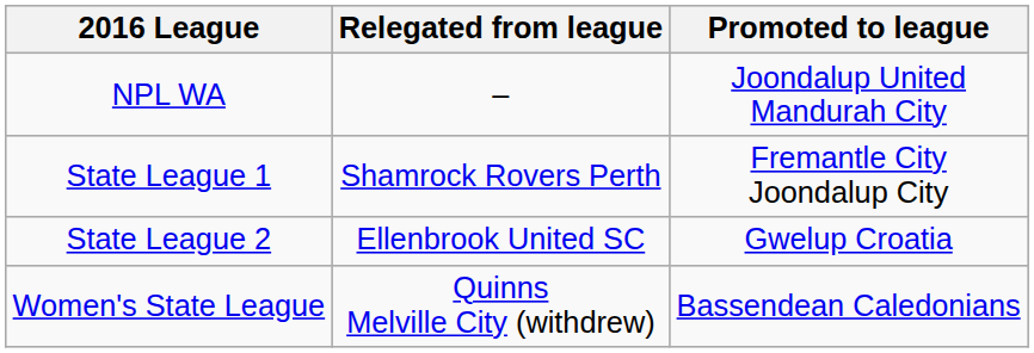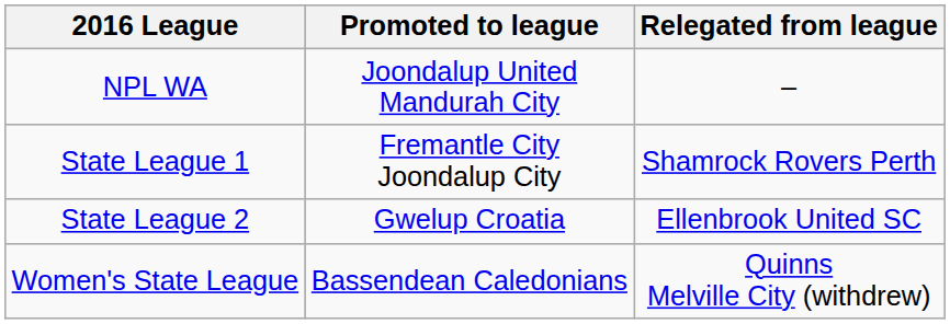columns swapped: Promoted to league <-> Relegated from league
